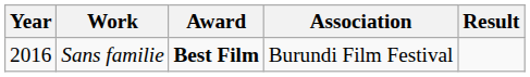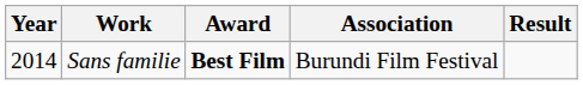Sans familie | Year: 2016 -> 2014
